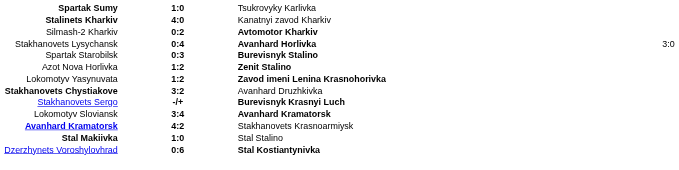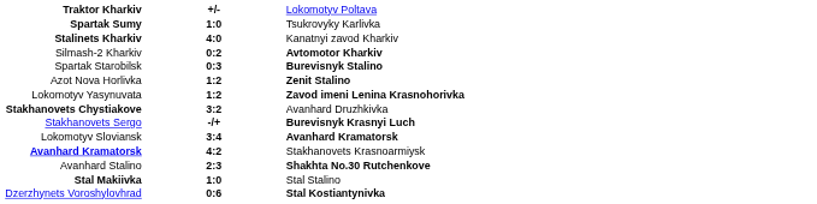+ row: Traktor Kharkiv | +/- | Lokomotyv Poltava
- row: Stakhanovets Lysychansk | 0:4 | Avanhard Horlivka | 3:0
+ row: Avanhard Stalino | 2:3 | Shakhta No.30 Rutchenkove
